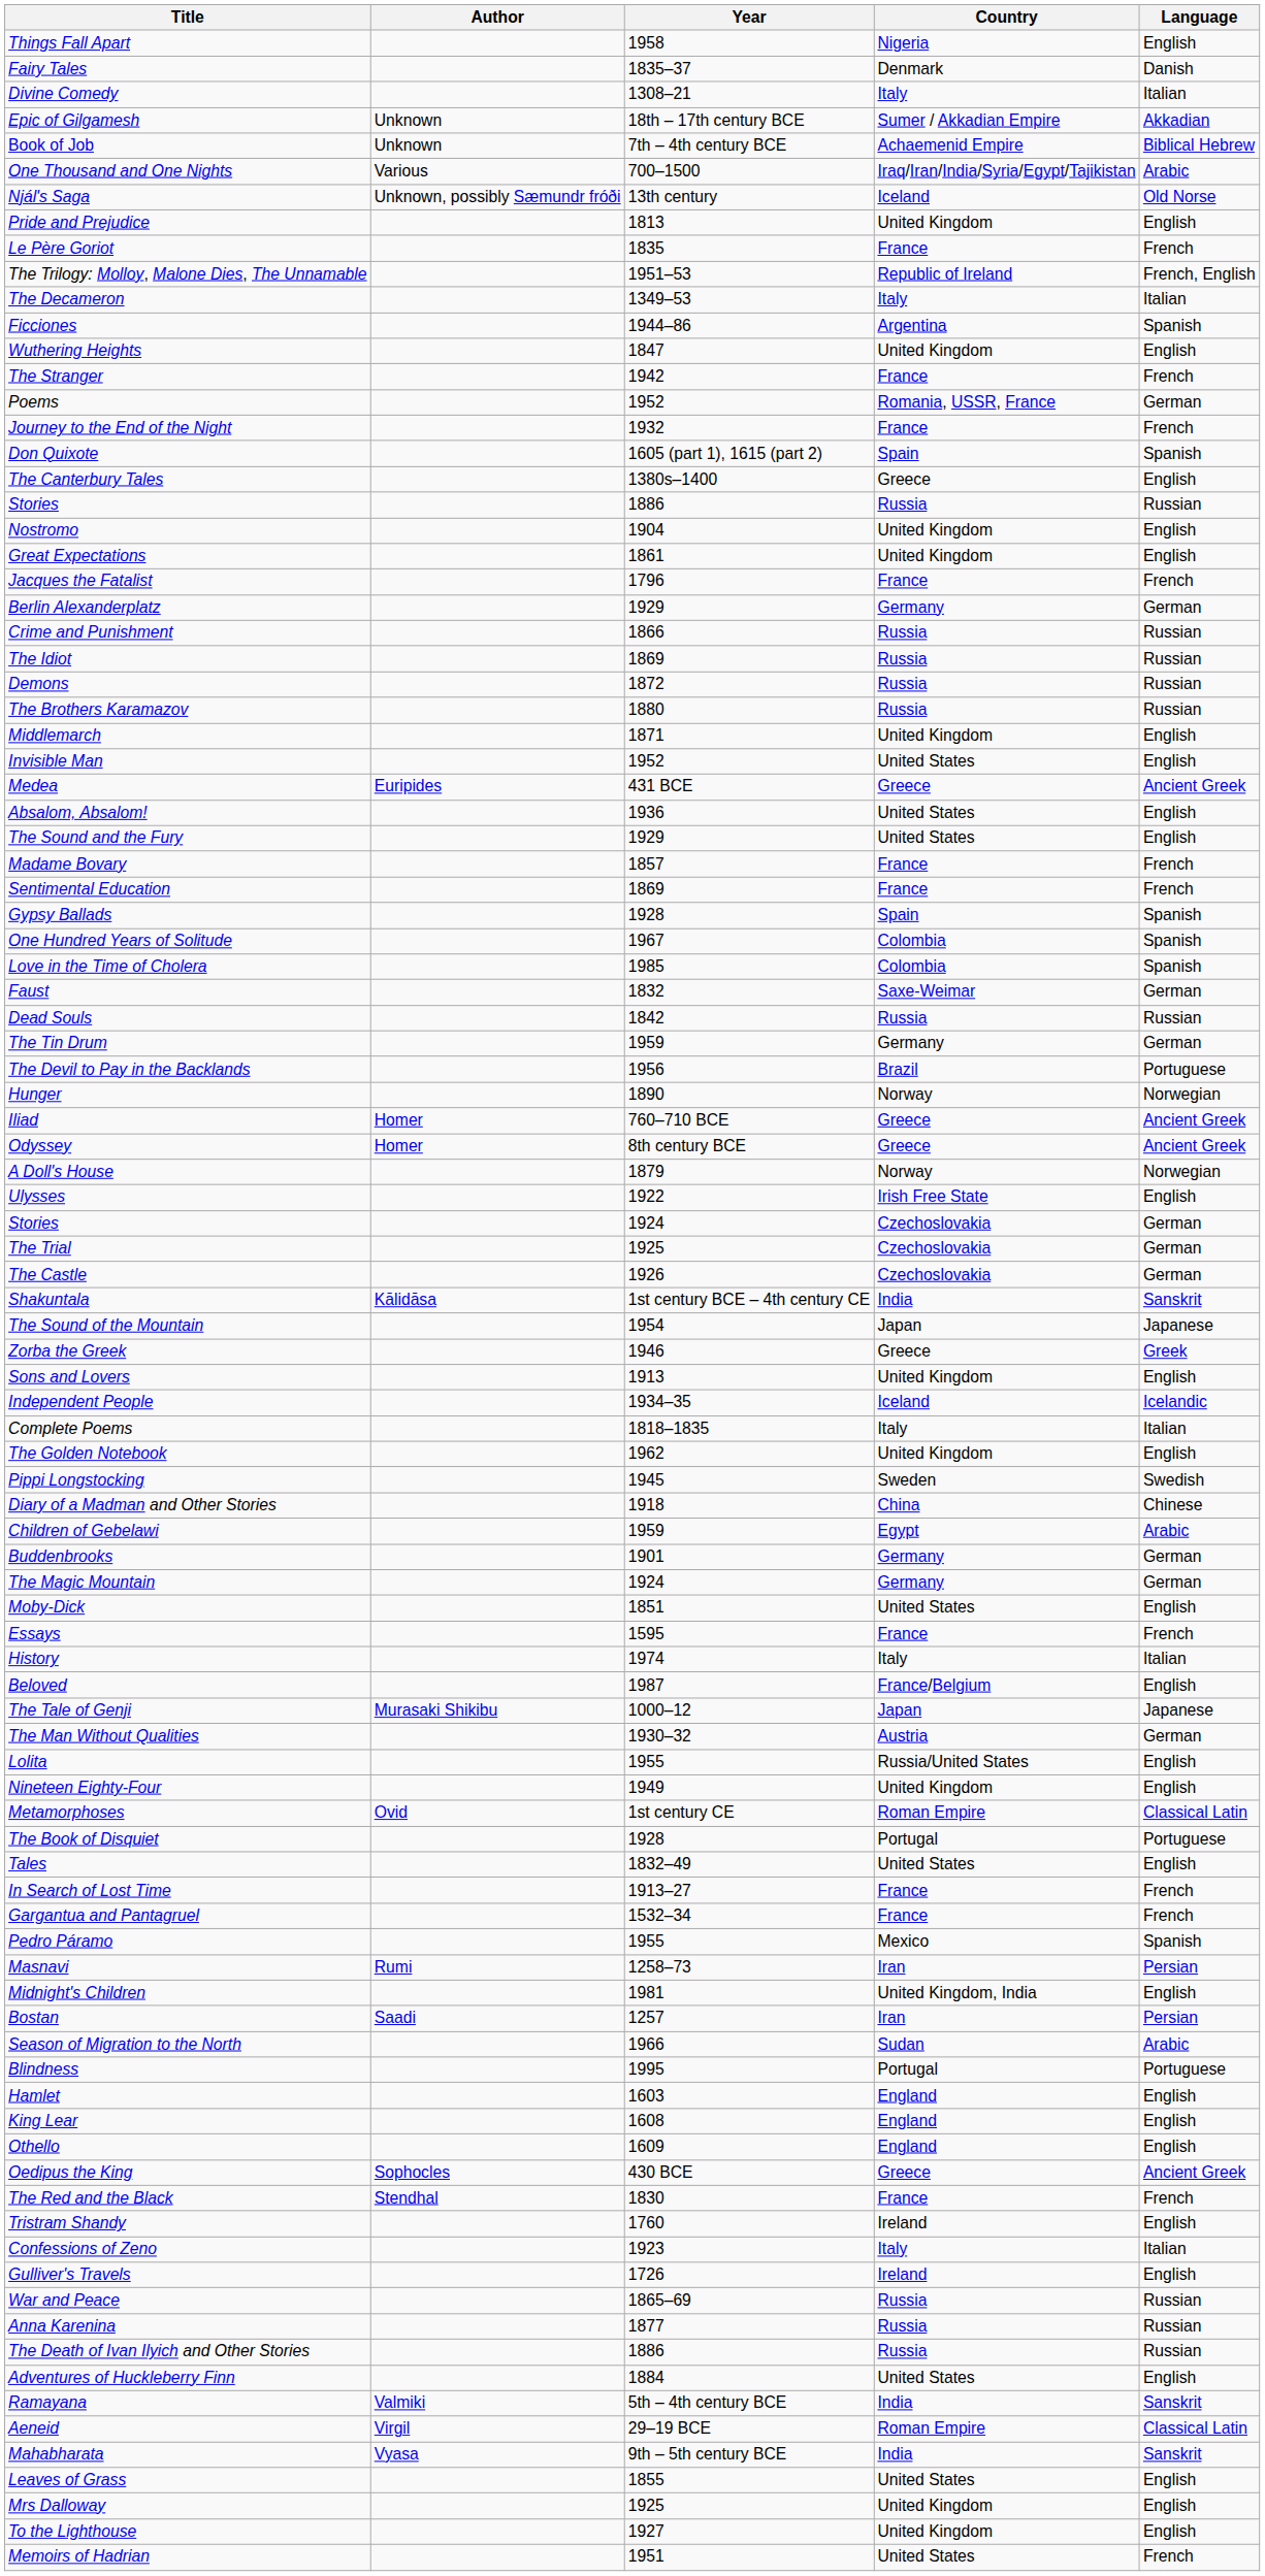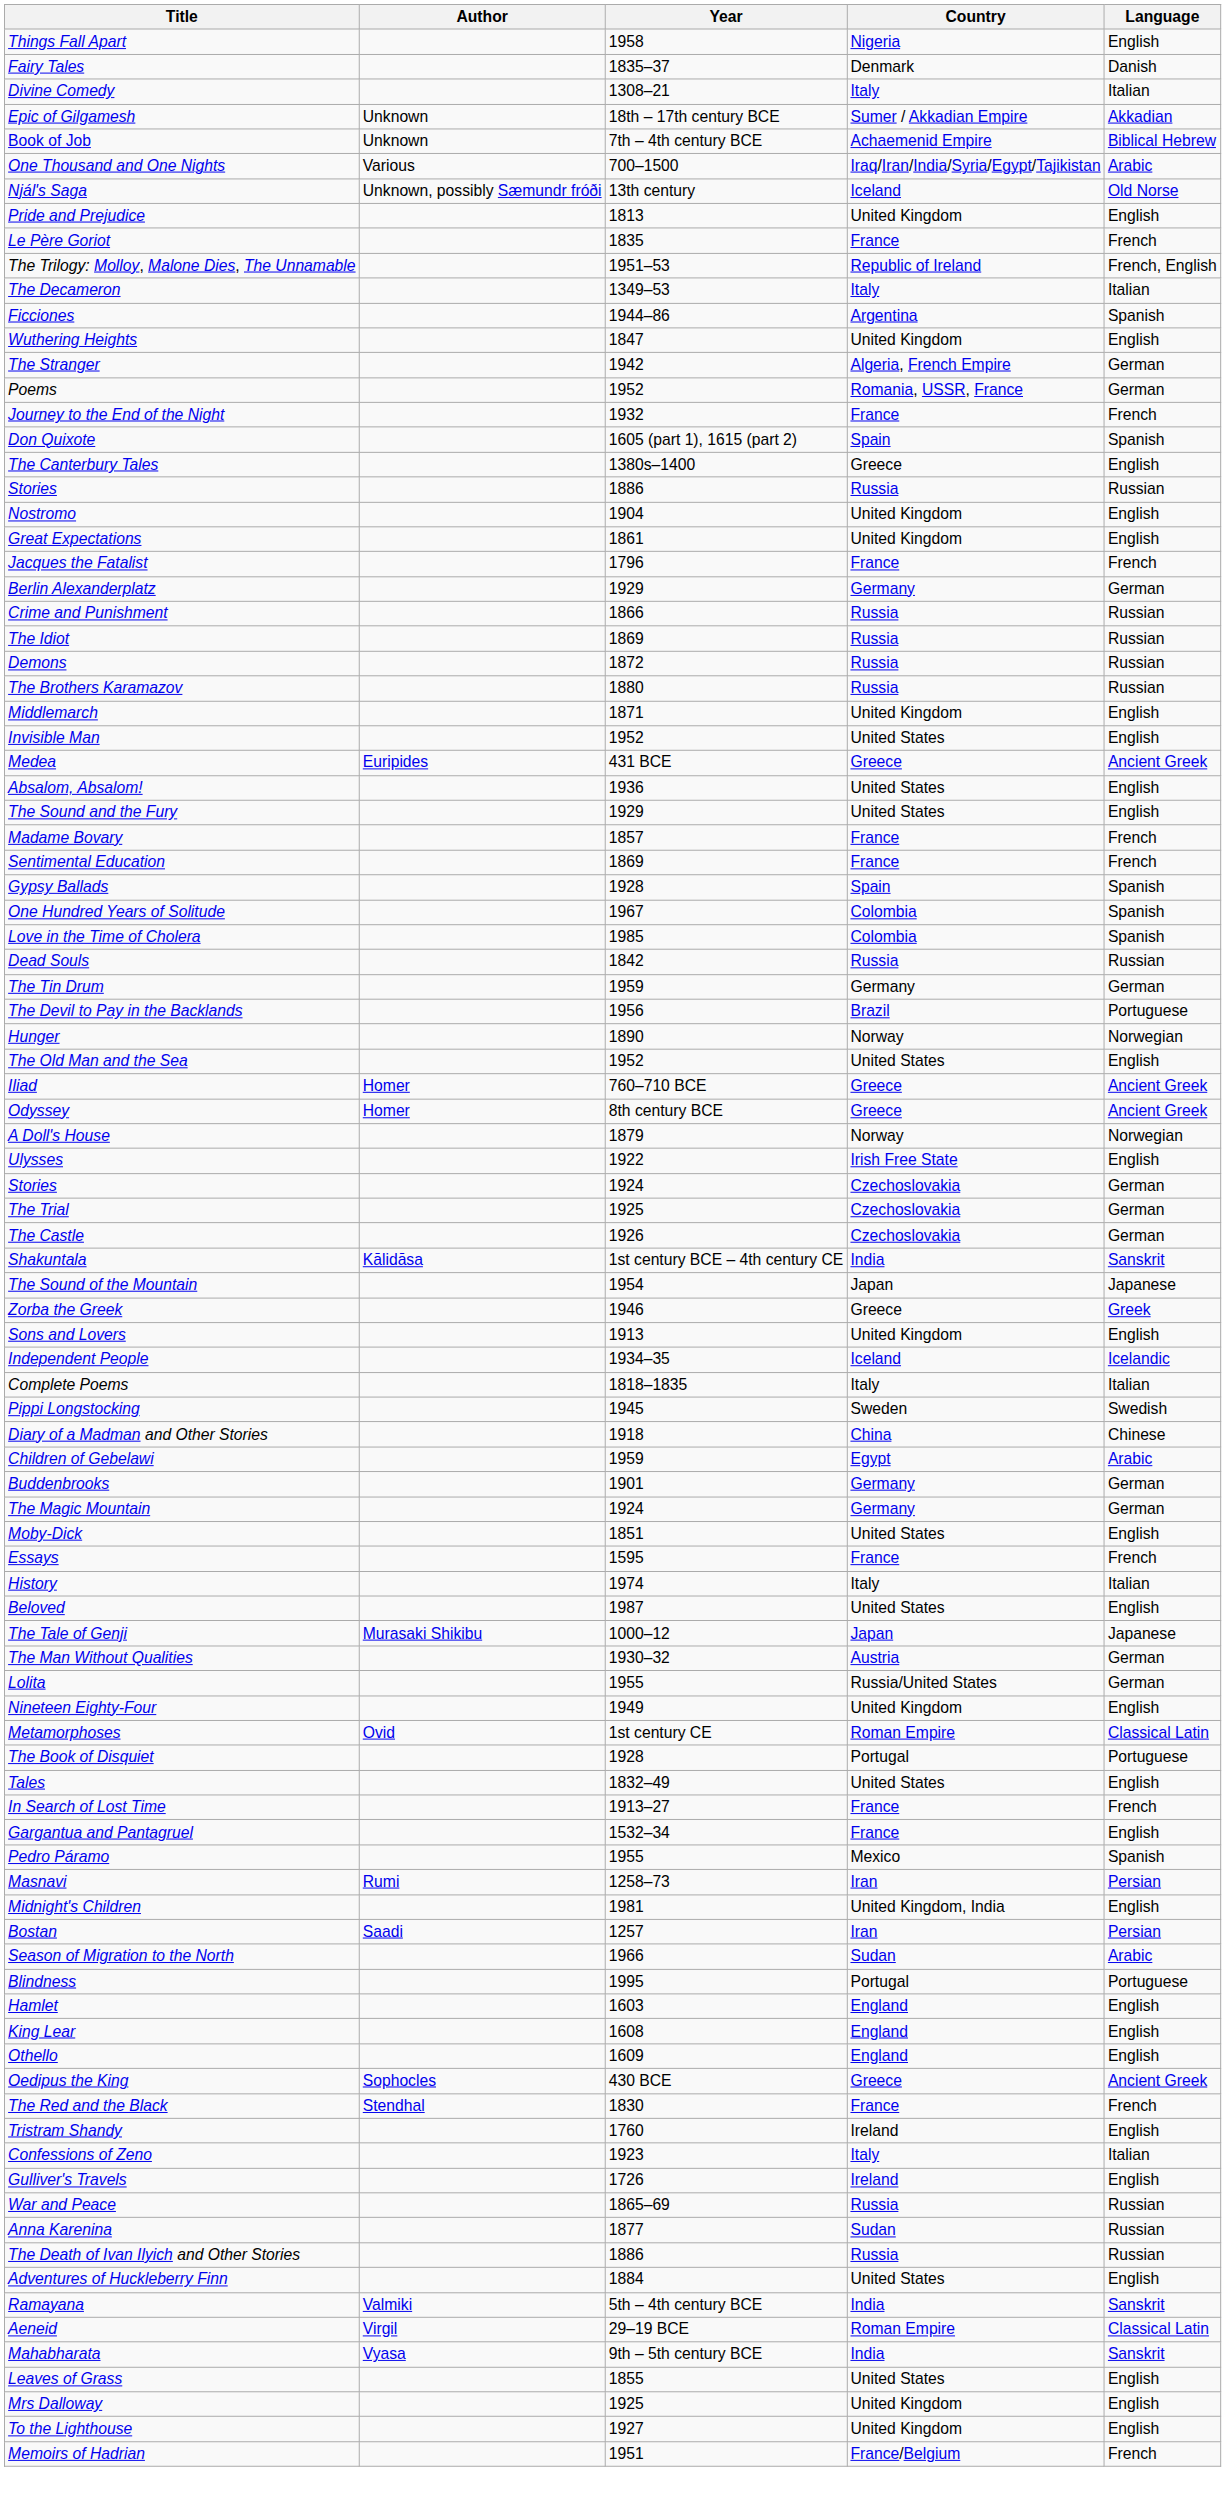The Stranger | Country: France -> Algeria, French Empire
The Stranger | Language: French -> German
- row: Faust | 1832 | Saxe-Weimar | German
+ row: The Old Man and the Sea | 1952 | United States | English
- row: The Golden Notebook | 1962 | United Kingdom | English
Beloved | Country: France/Belgium -> United States
Lolita | Language: English -> German
Gargantua and Pantagruel | Language: French -> English
Anna Karenina | Country: Russia -> Sudan
Memoirs of Hadrian | Country: United States -> France/Belgium
